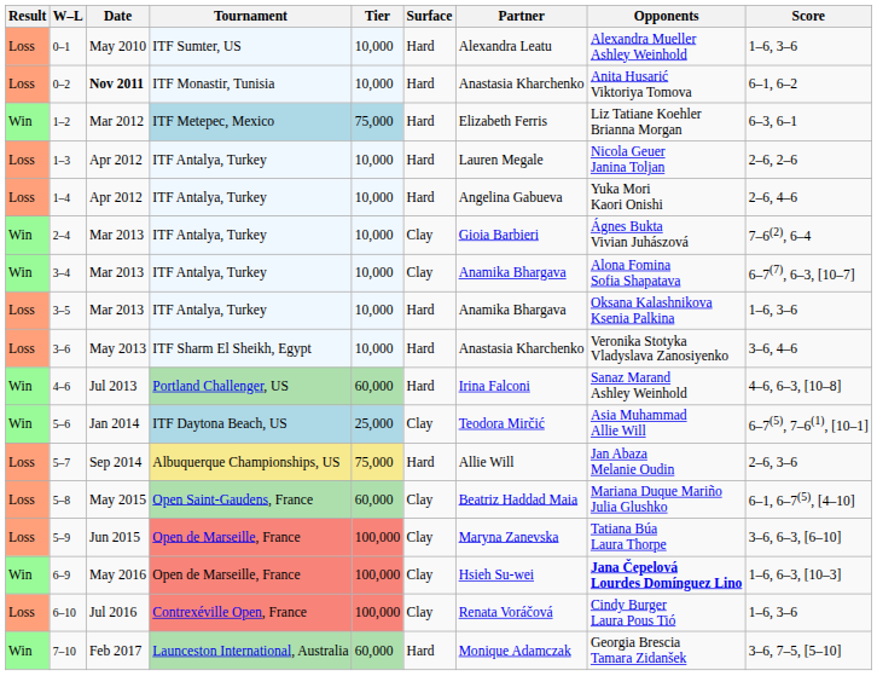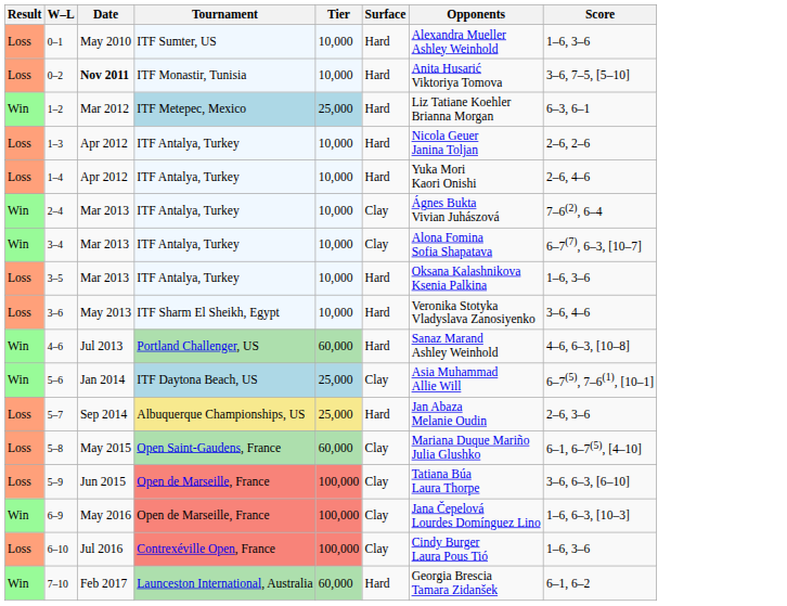- column: Partner | Alexandra Leatu | Anastasia Kharchenko | Elizabeth Ferris | Lauren Megale | Angelina Gabueva | Gioia Barbieri | Anamika Bhargava | Anamika Bhargava | Anastasia Kharchenko | Irina Falconi | Teodora Mirčić | Allie Will | Beatriz Haddad Maia | Maryna Zanevska | Hsieh Su-wei | Renata Voráčová | Monique Adamczak
0–2 | Score: 6–1, 6–2 -> 3–6, 7–5, [5–10]
1–2 | Tier: 75,000 -> 25,000
5–7 | Tier: 75,000 -> 25,000
6–9 | Opponents: bold -> normal
7–10 | Score: 3–6, 7–5, [5–10] -> 6–1, 6–2
